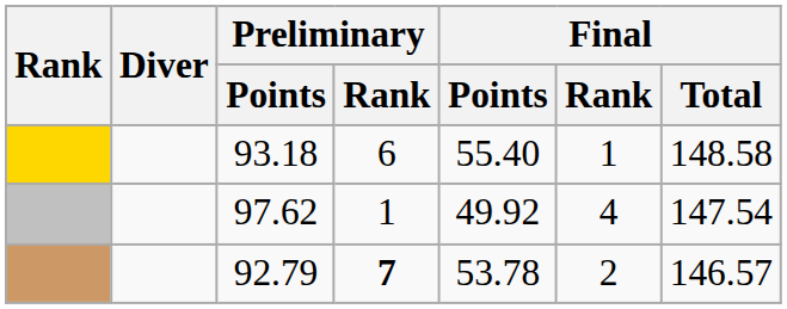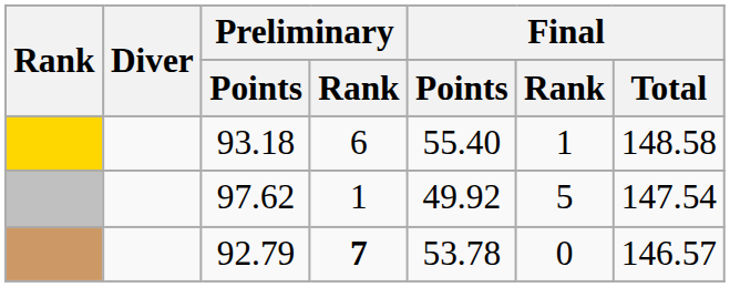97.62 | Final / Rank: 4 -> 5
92.79 | Final / Rank: 2 -> 0
